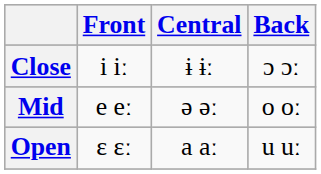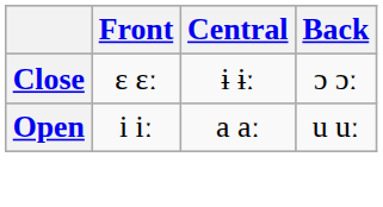Close | Front: i iː -> ɛ ɛː
- row: Mid | e eː | ə əː | o oː
Open | Front: ɛ ɛː -> i iː
